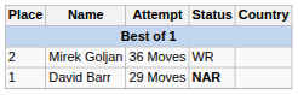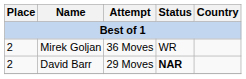David Barr | Place: 1 -> 2
